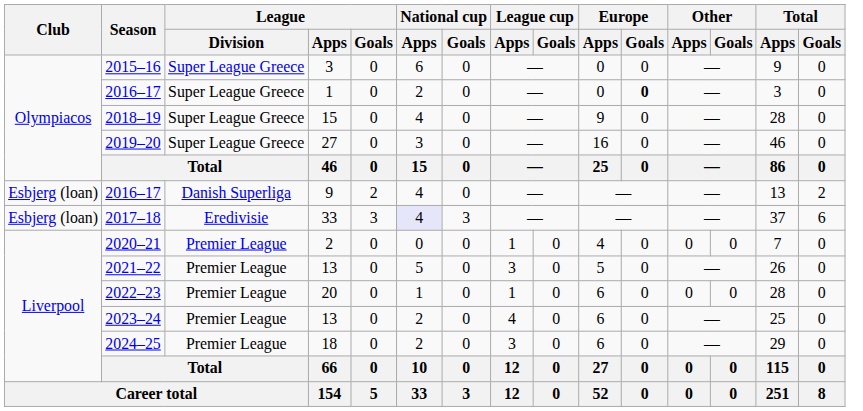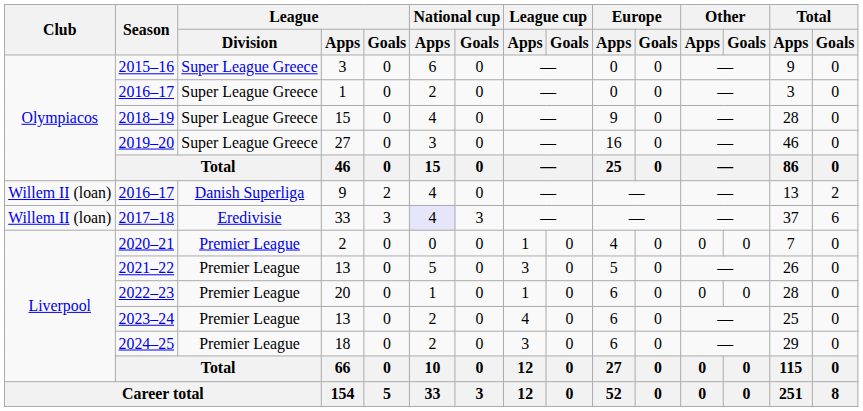2016–17 / 1 | Europe / Goals: bold -> normal
2016–17 / 9 | Club: Esbjerg (loan) -> Willem II (loan)
2017–18 | Club: Esbjerg (loan) -> Willem II (loan)
